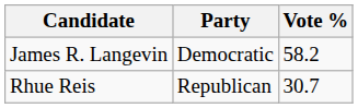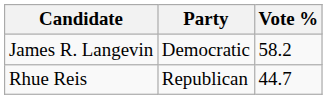Rhue Reis | Vote %: 30.7 -> 44.7
